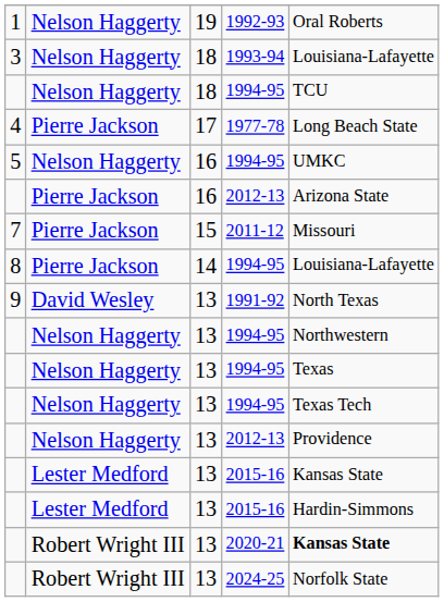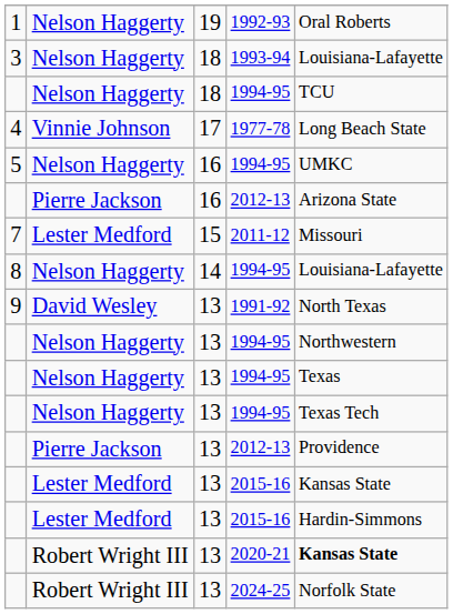1977-78 | column 2: Pierre Jackson -> Vinnie Johnson
2011-12 | column 2: Pierre Jackson -> Lester Medford
14 / 1994-95 | column 2: Pierre Jackson -> Nelson Haggerty
13 / 2012-13 | column 2: Nelson Haggerty -> Pierre Jackson
